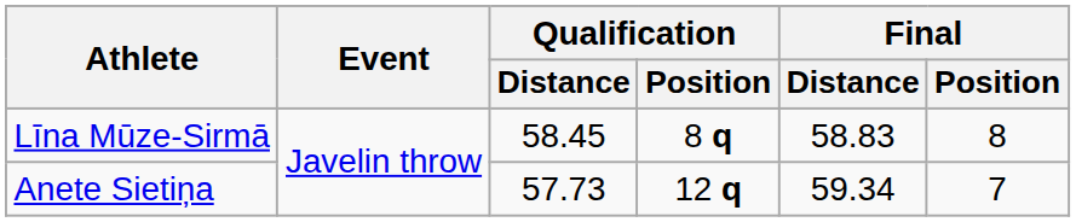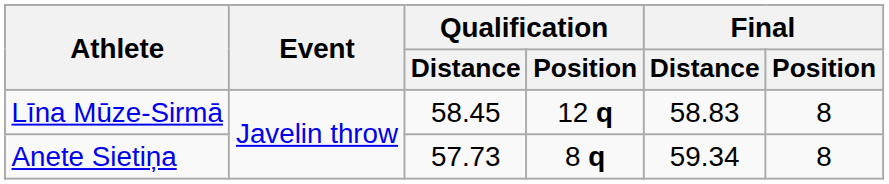Līna Mūze-Sirmā | Qualification / Position: 8 q -> 12 q
Anete Sietiņa | Qualification / Position: 12 q -> 8 q
Anete Sietiņa | Final / Position: 7 -> 8
